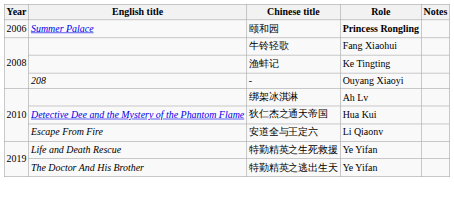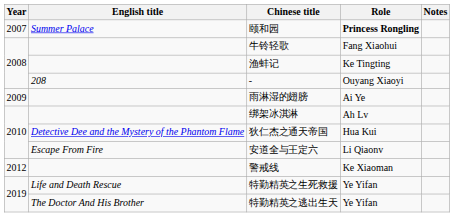颐和园 | Year: 2006 -> 2007
+ row: 2009 | 雨淋湿的翅膀 | Ai Ye
+ row: 2012 | 警戒线 | Ke Xiaoman
